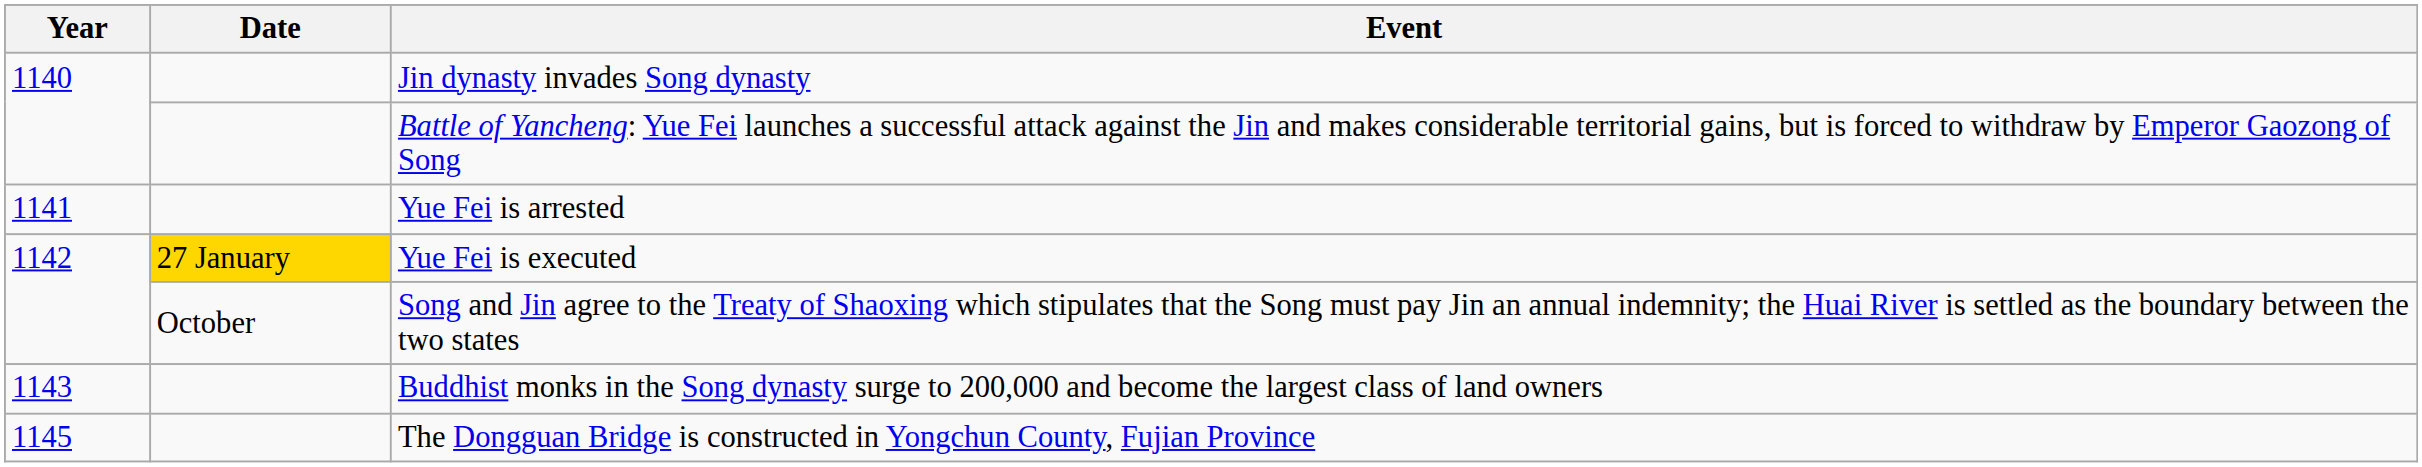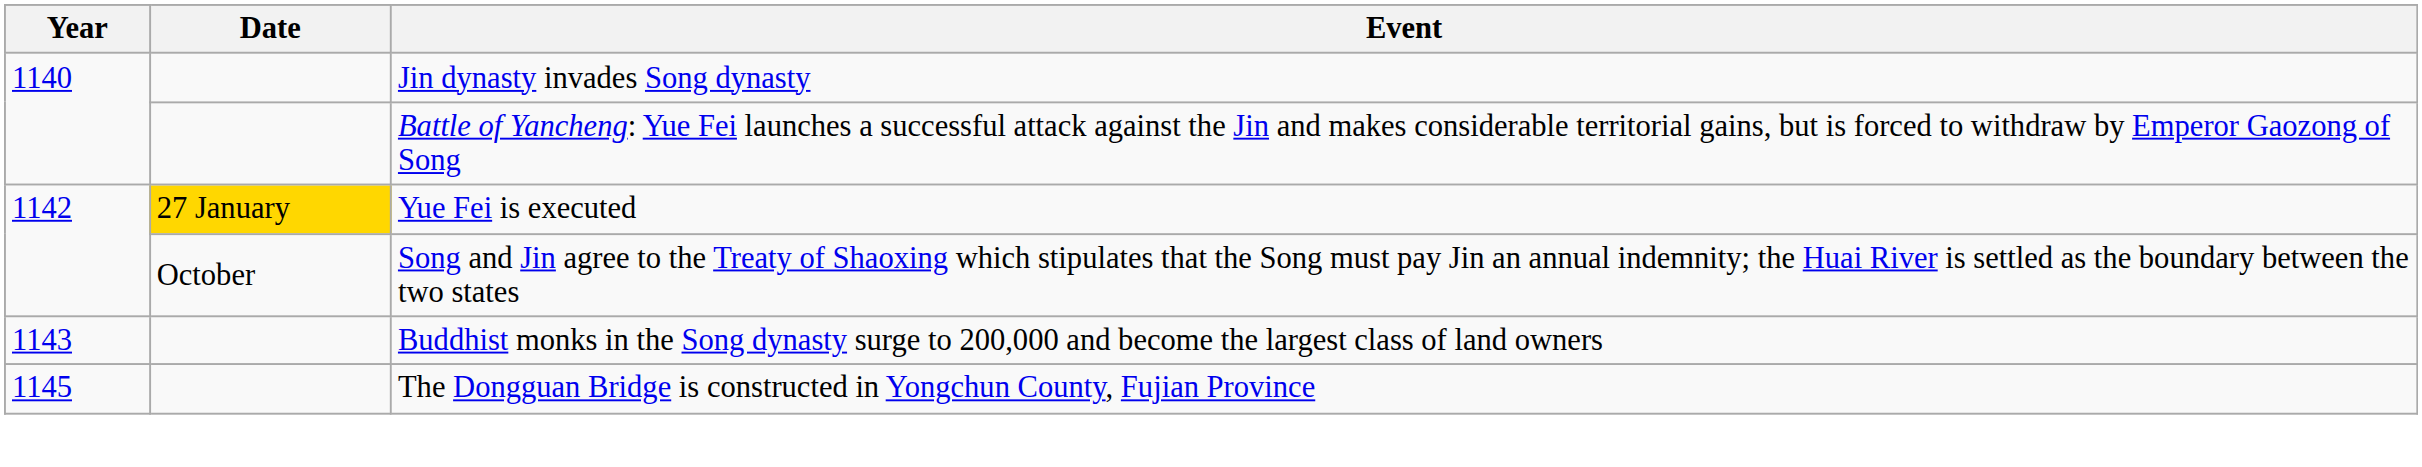- row: 1141 | Yue Fei is arrested
